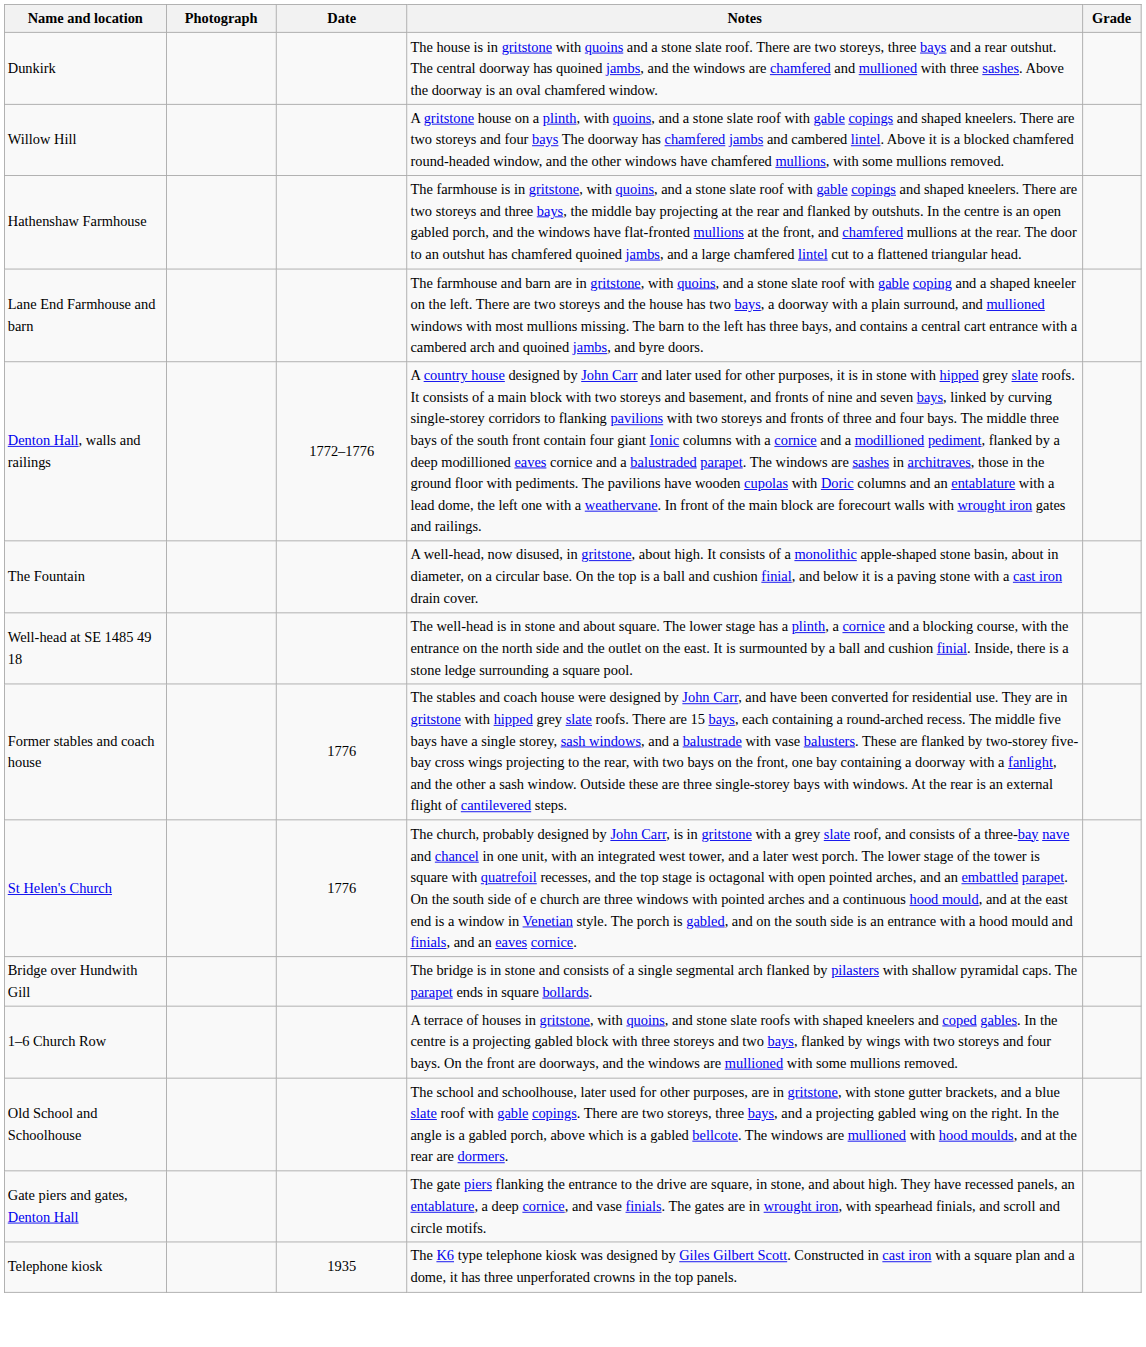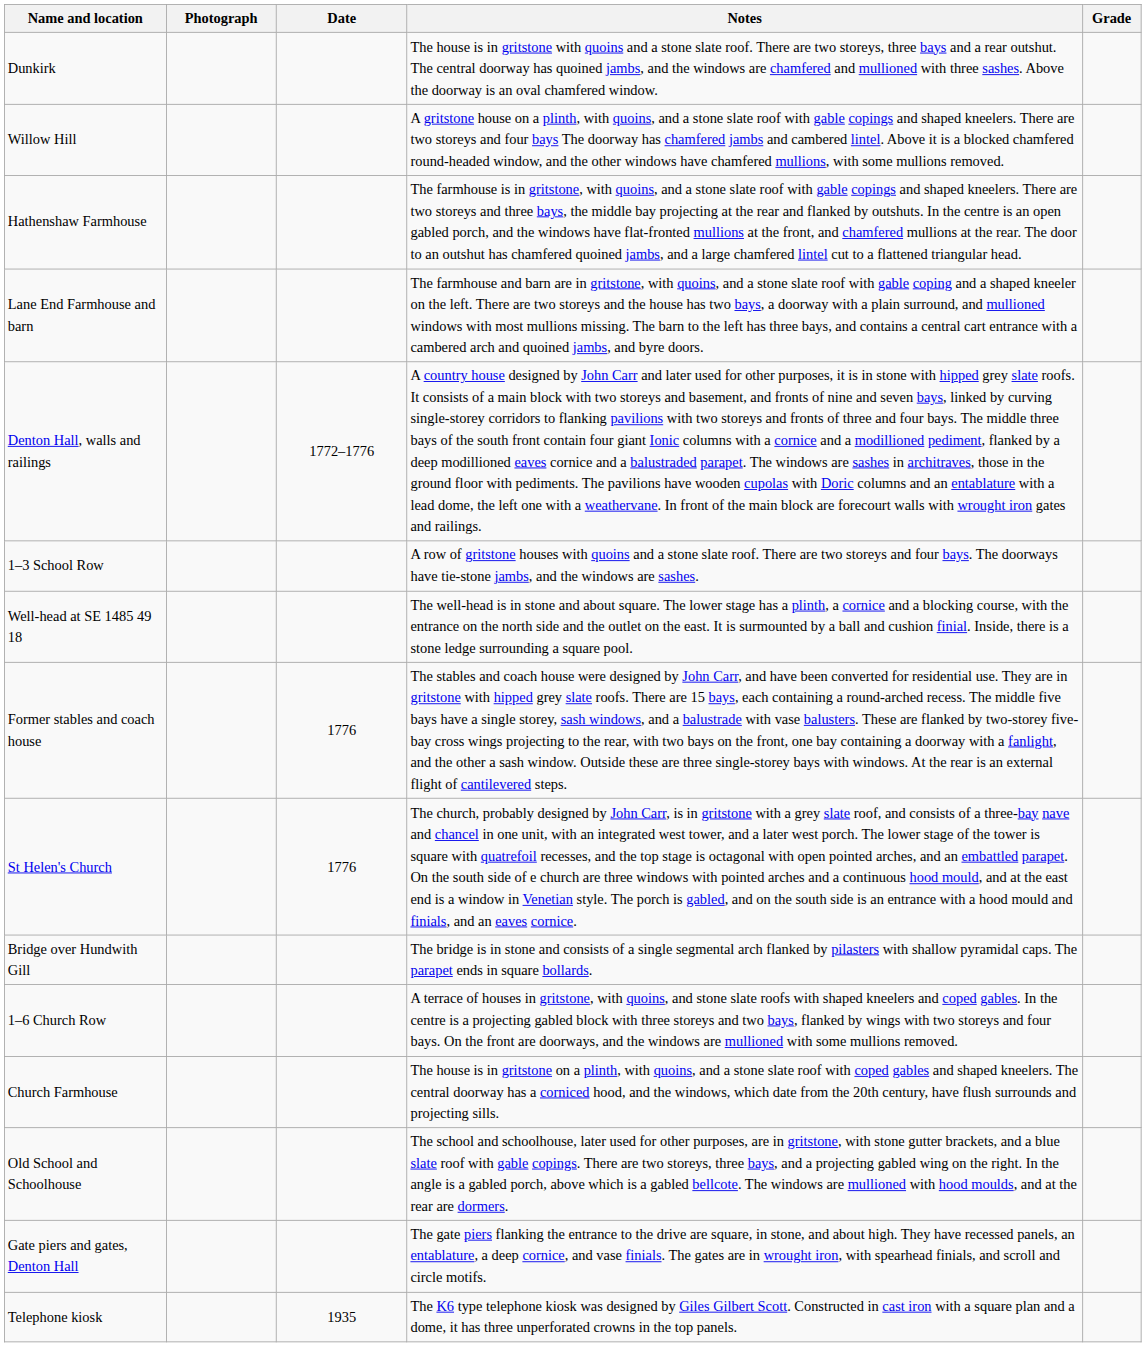+ row: 1–3 School Row | A row of gritstone houses with quoins and a stone slate roof. There are two storeys and four bays. The doorways have tie-stone jambs, and the windows are sashes.
- row: The Fountain | A well-head, now disused, in gritstone, about high. It consists of a monolithic apple-shaped stone basin, about in diameter, on a circular base. On the top is a ball and cushion finial, and below it is a paving stone with a cast iron drain cover.
+ row: Church Farmhouse | The house is in gritstone on a plinth, with quoins, and a stone slate roof with coped gables and shaped kneelers. The central doorway has a corniced hood, and the windows, which date from the 20th century, have flush surrounds and projecting sills.
